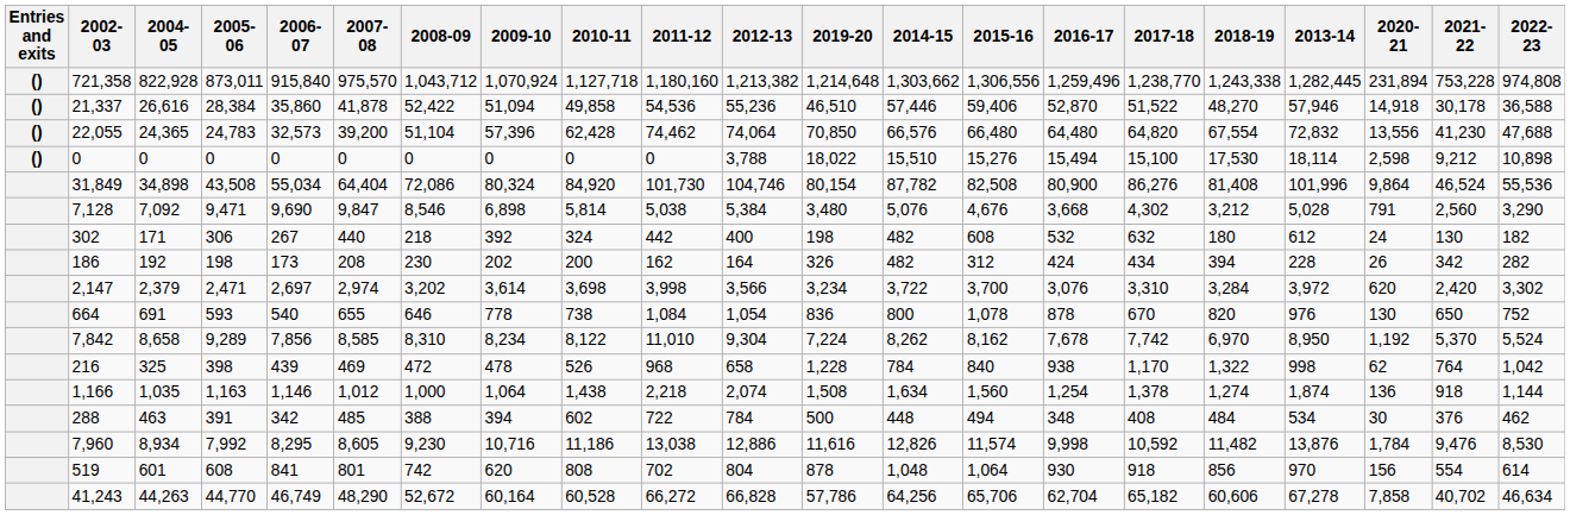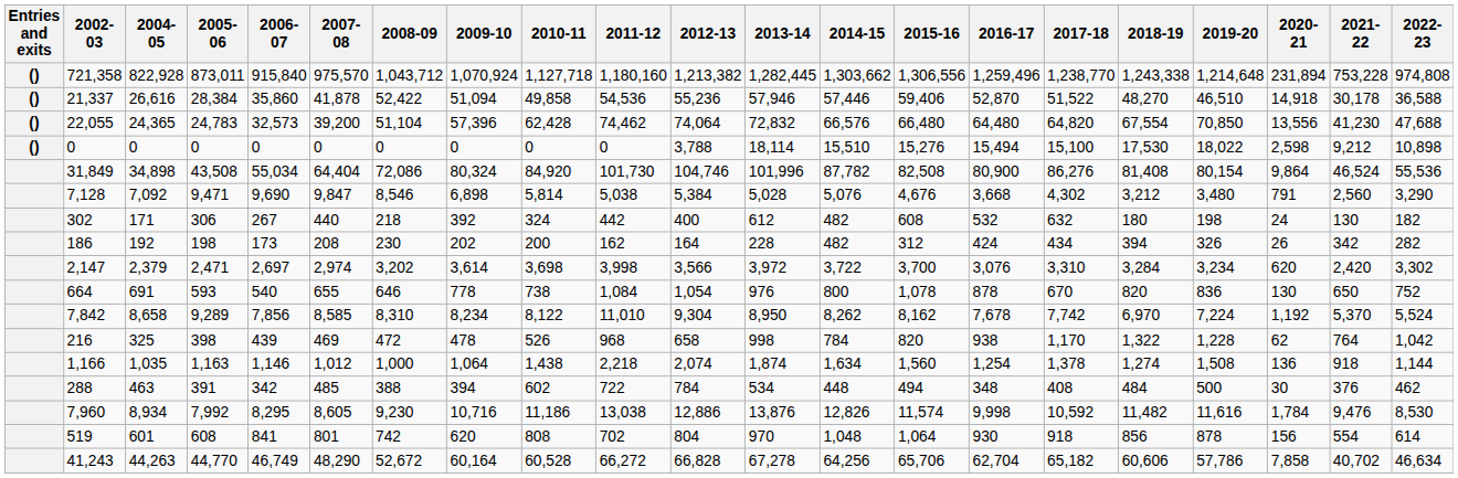columns swapped: 2013-14 <-> 2019-20
216 | 2015-16: 840 -> 820
